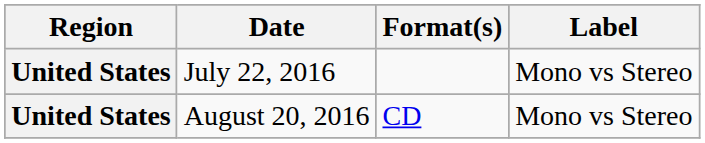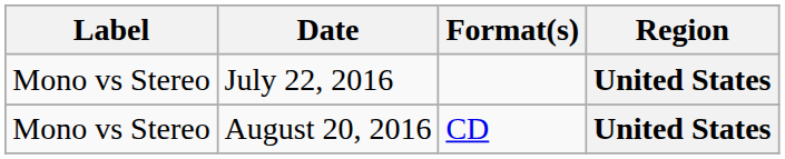columns swapped: Region <-> Label
